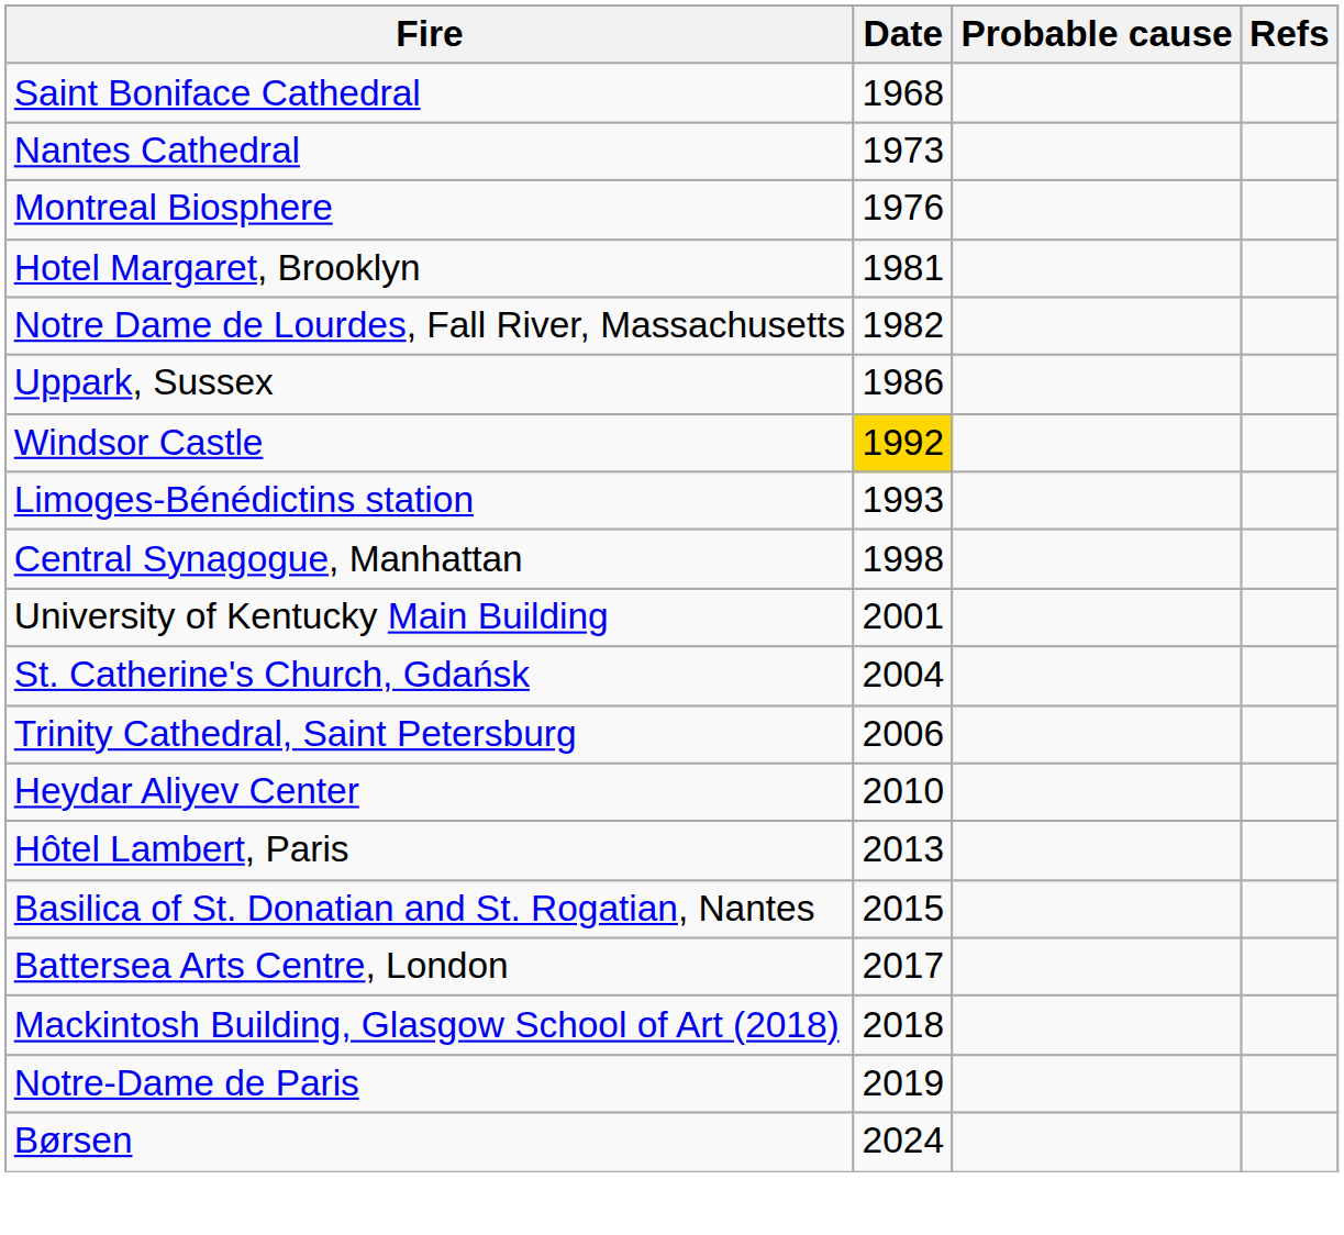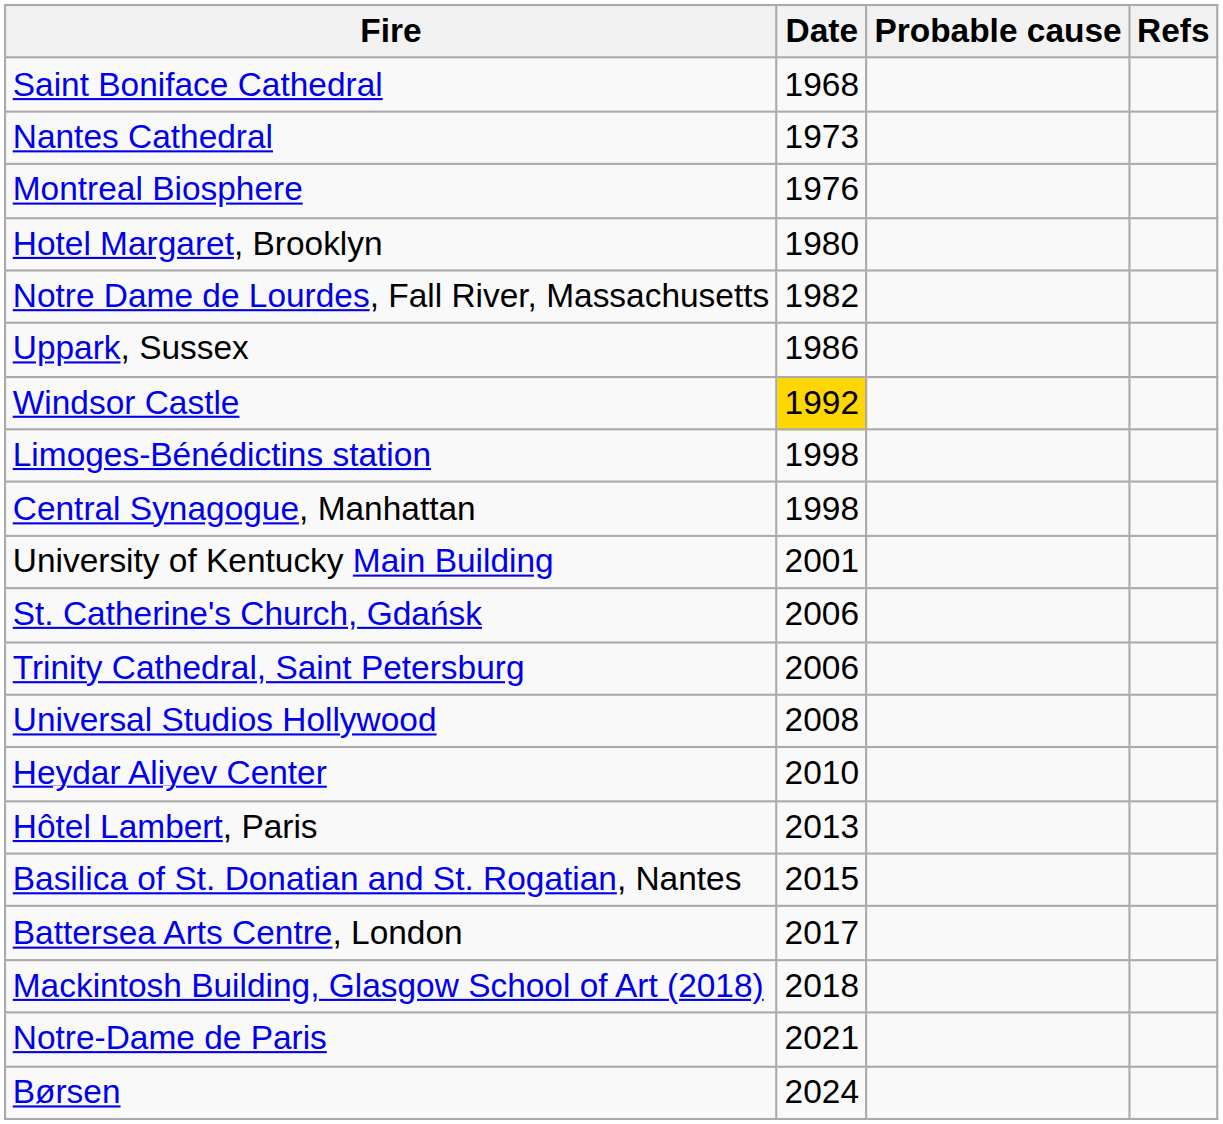Hotel Margaret, Brooklyn | Date: 1981 -> 1980
Limoges-Bénédictins station | Date: 1993 -> 1998
St. Catherine's Church, Gdańsk | Date: 2004 -> 2006
+ row: Universal Studios Hollywood | 2008
Notre-Dame de Paris | Date: 2019 -> 2021
